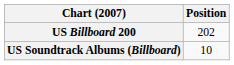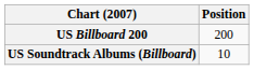US Billboard 200 | Position: 202 -> 200
